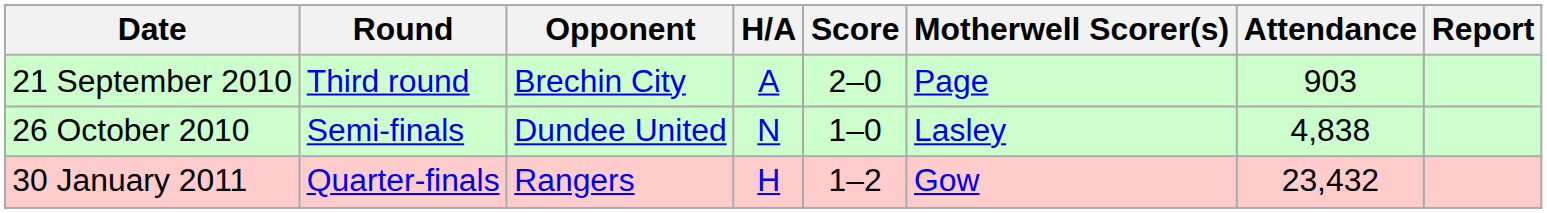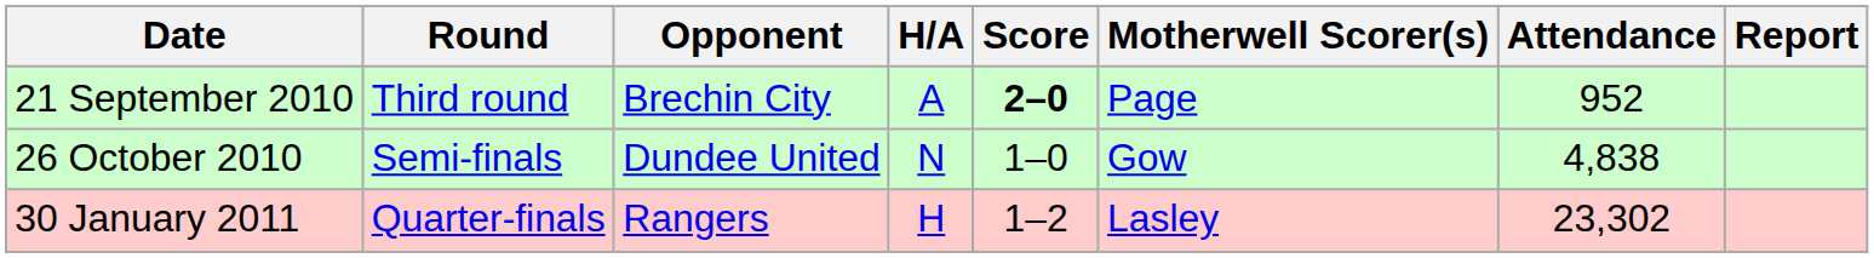21 September 2010 | Score: normal -> bold
21 September 2010 | Attendance: 903 -> 952
26 October 2010 | Motherwell Scorer(s): Lasley -> Gow
30 January 2011 | Motherwell Scorer(s): Gow -> Lasley
30 January 2011 | Attendance: 23,432 -> 23,302
